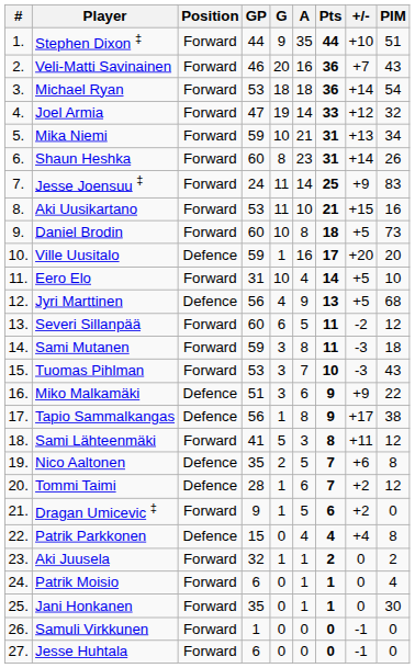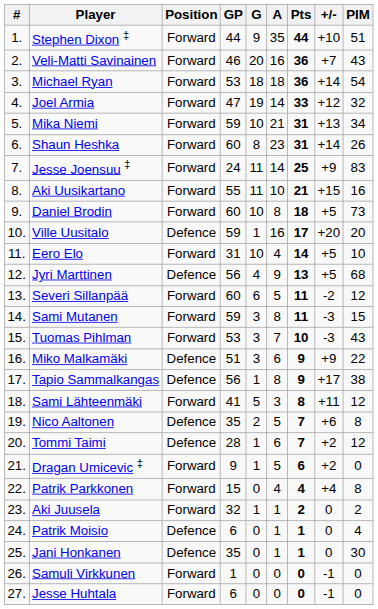Aki Uusikartano | GP: 53 -> 55
Sami Mutanen | PIM: 18 -> 15
Patrik Parkkonen | Position: Defence -> Forward
Patrik Moisio | Position: Forward -> Defence
Jani Honkanen | Position: Forward -> Defence
